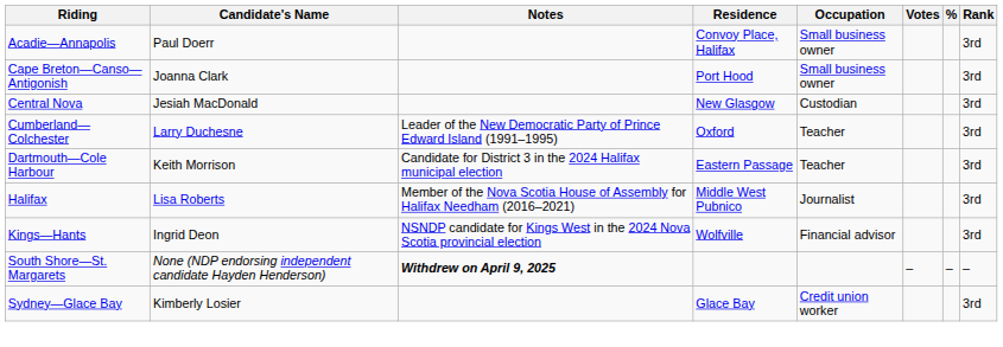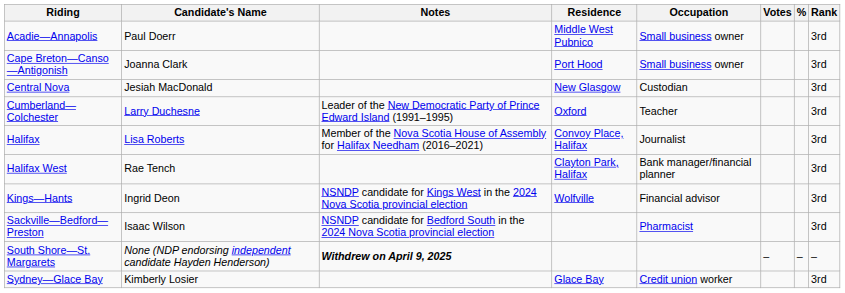Acadie—Annapolis | Residence: Convoy Place, Halifax -> Middle West Pubnico
- row: Dartmouth—Cole Harbour | Keith Morrison | Candidate for District 3 in the 2024 Halifax municipal election | Eastern Passage | Teacher | 3rd
Halifax | Residence: Middle West Pubnico -> Convoy Place, Halifax
+ row: Halifax West | Rae Tench | Clayton Park, Halifax | Bank manager/financial planner | 3rd
+ row: Sackville—Bedford—Preston | Isaac Wilson | NSNDP candidate for Bedford South in the 2024 Nova Scotia provincial election | Pharmacist | 3rd
